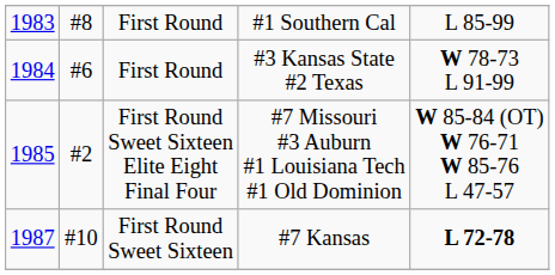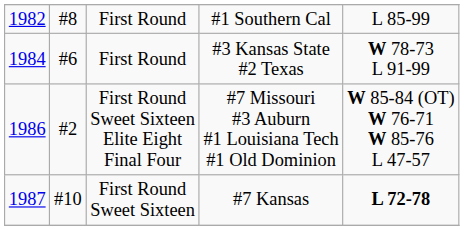#1 Southern Cal | column 1: 1983 -> 1982
#7 Missouri #3 Auburn #1 Louisiana Tech #1 Old Dominion | column 1: 1985 -> 1986
